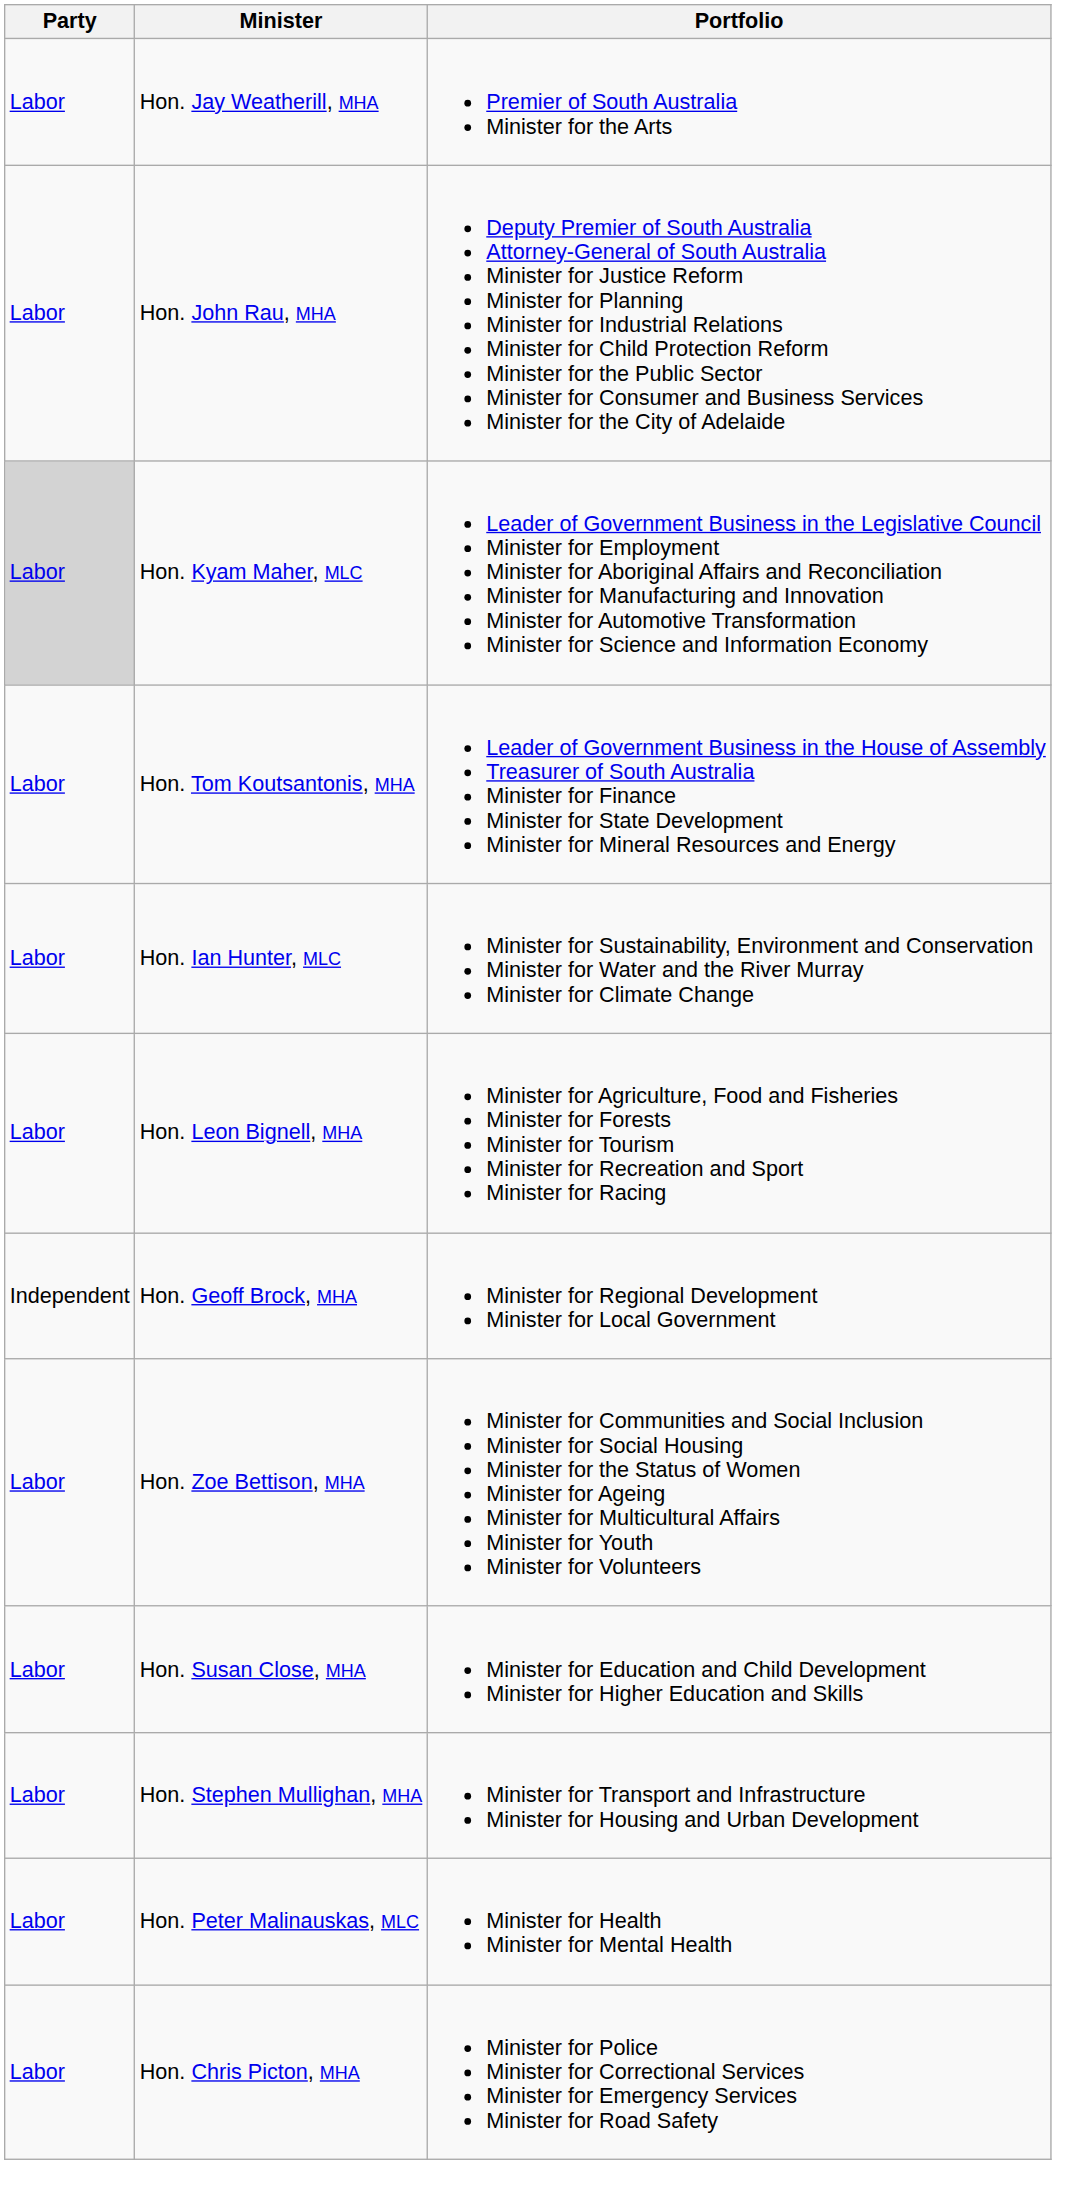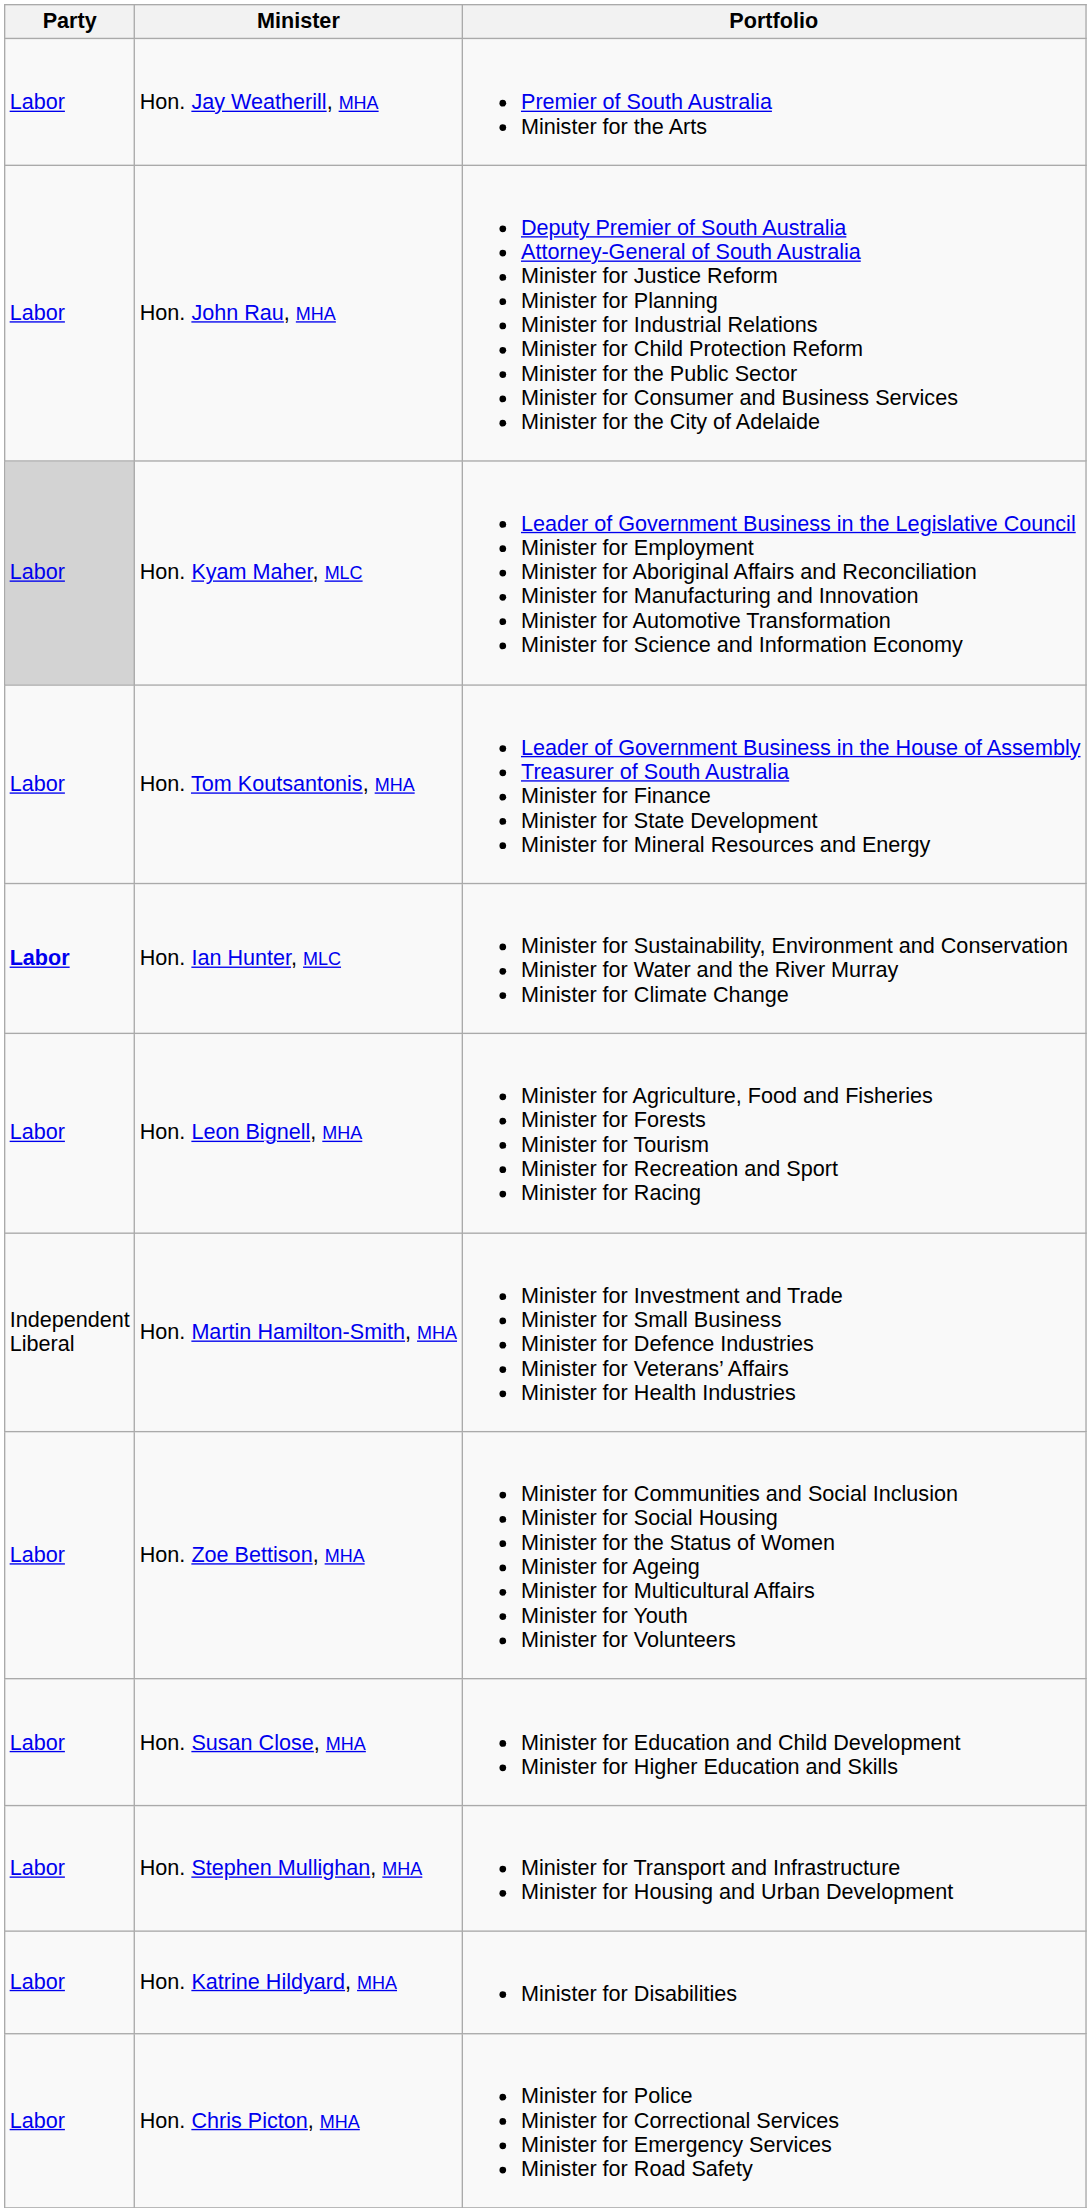Hon. Ian Hunter, MLC | Party: normal -> bold
+ row: Independent Liberal | Hon. Martin Hamilton-Smith, MHA | Minister for Investment and Trade Minister for Small Business Minister for Defence Industries Minister for Veterans’ Affairs Minister for Health Industries
- row: Independent | Hon. Geoff Brock, MHA | Minister for Regional Development Minister for Local Government
- row: Labor | Hon. Peter Malinauskas, MLC | Minister for Health Minister for Mental Health
+ row: Labor | Hon. Katrine Hildyard, MHA | Minister for Disabilities
